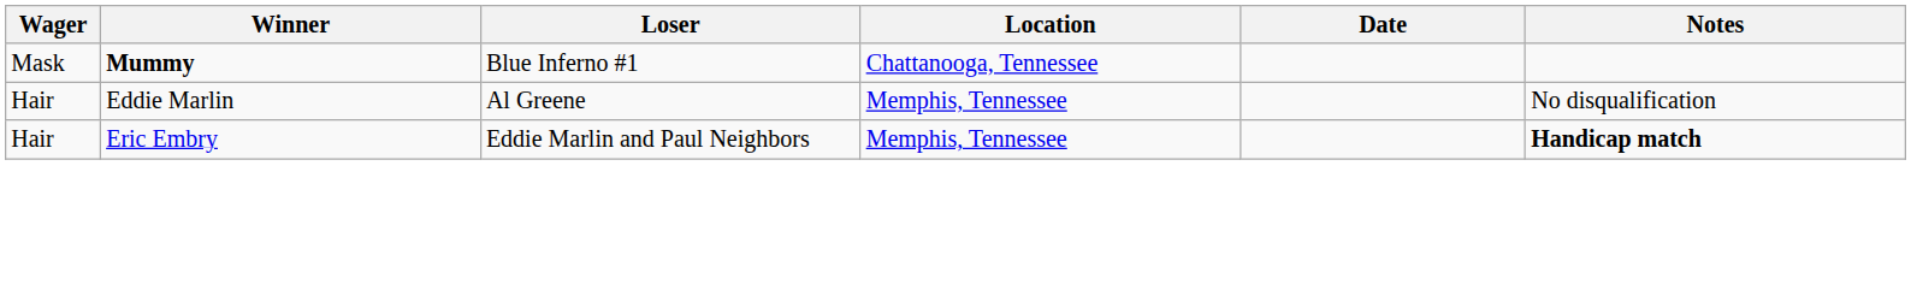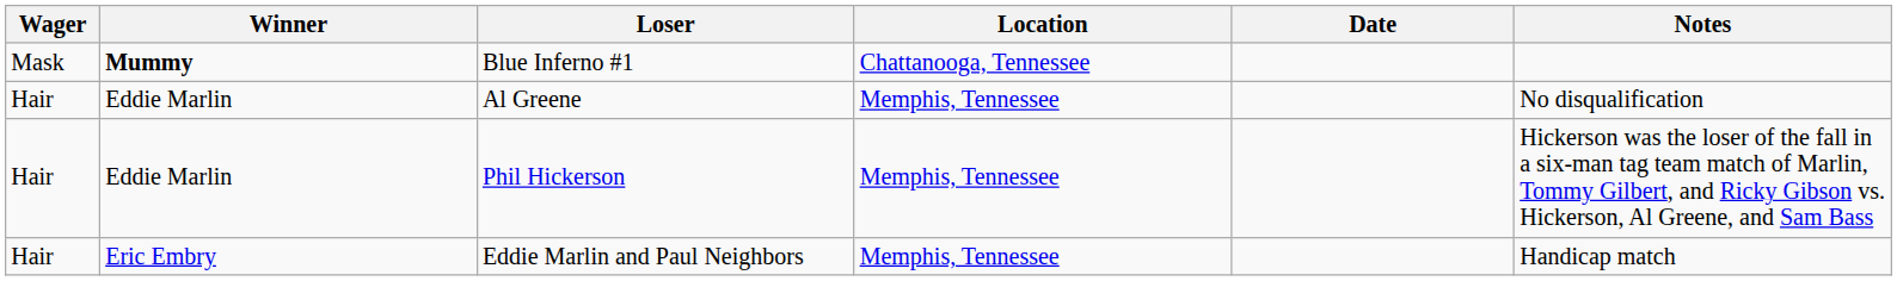+ row: Hair | Eddie Marlin | Phil Hickerson | Memphis, Tennessee | Hickerson was the loser of the fall in a six-man tag team match of Marlin, Tommy Gilbert, and Ricky Gibson vs. Hickerson, Al Greene, and Sam Bass
Eddie Marlin and Paul Neighbors | Notes: bold -> normal
